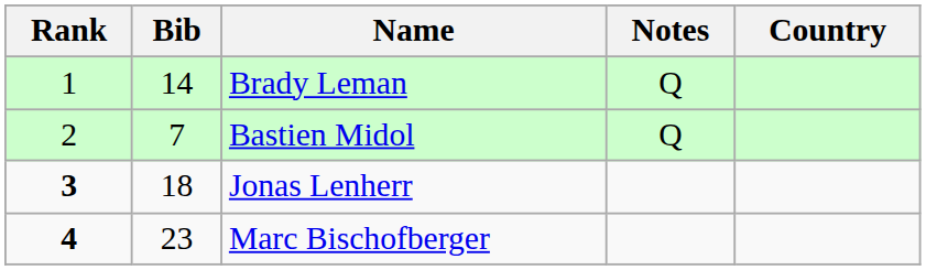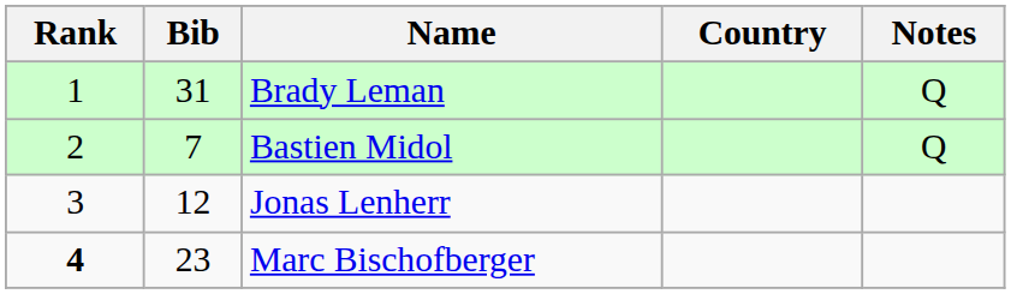columns swapped: Country <-> Notes
Brady Leman | Bib: 14 -> 31
Jonas Lenherr | Rank: bold -> normal
Jonas Lenherr | Bib: 18 -> 12
